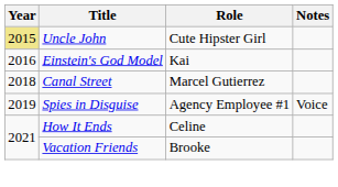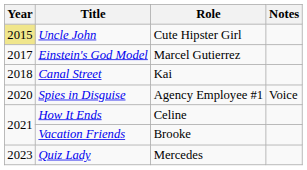Einstein's God Model | Year: 2016 -> 2017
Einstein's God Model | Role: Kai -> Marcel Gutierrez
Canal Street | Role: Marcel Gutierrez -> Kai
Spies in Disguise | Year: 2019 -> 2020
+ row: 2023 | Quiz Lady | Mercedes
